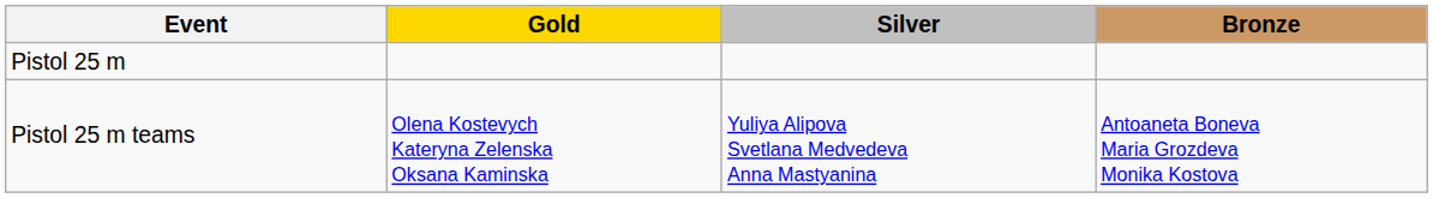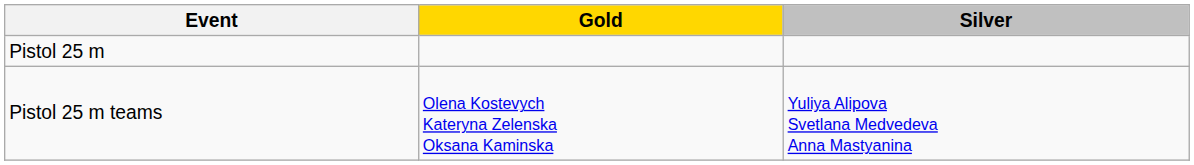- column: Bronze | Antoaneta Boneva Maria Grozdeva Monika Kostova
